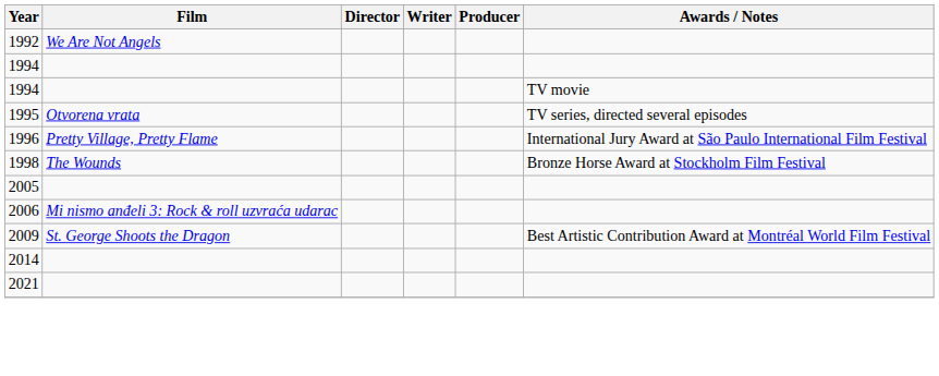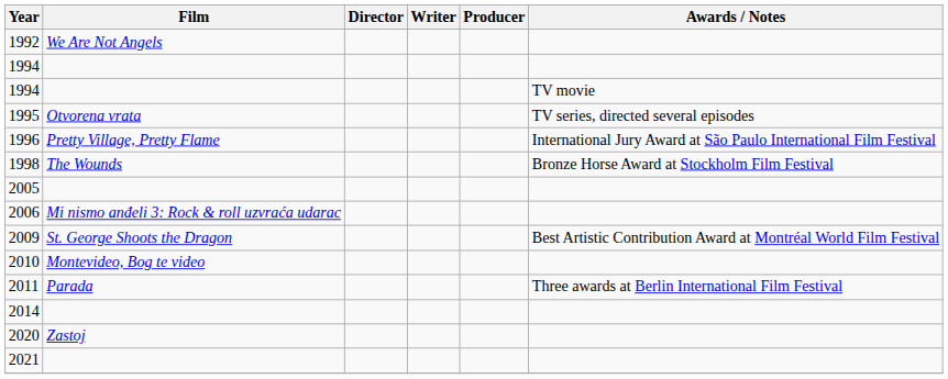+ row: 2010 | Montevideo, Bog te video
+ row: 2011 | Parada | Three awards at Berlin International Film Festival
+ row: 2020 | Zastoj
